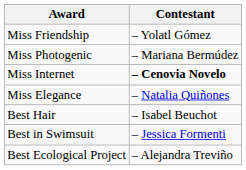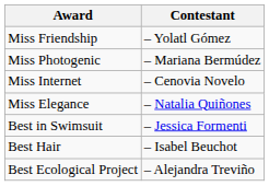Miss Internet | Contestant: bold -> normal
rows swapped: Best in Swimsuit <-> Best Hair
